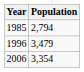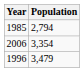rows swapped: 1996 <-> 2006
